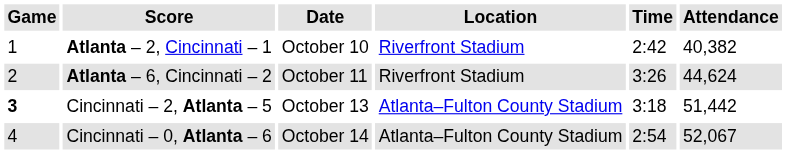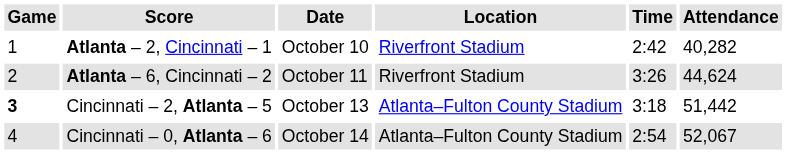Atlanta – 2, Cincinnati – 1 | Attendance: 40,382 -> 40,282
